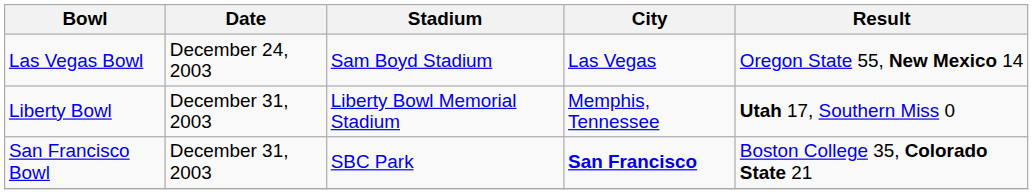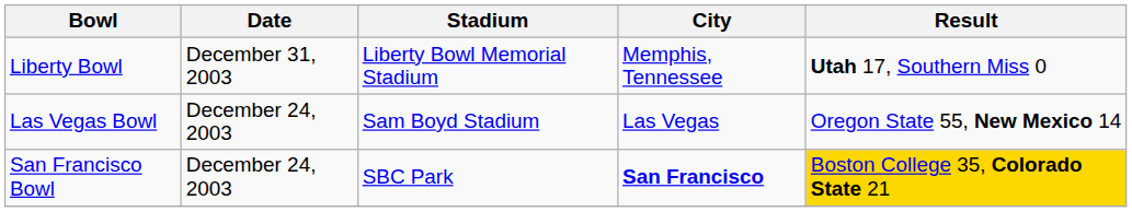rows swapped: Las Vegas Bowl <-> Liberty Bowl
San Francisco Bowl | Date: December 31, 2003 -> December 24, 2003
San Francisco Bowl | Result: no background -> gold background
